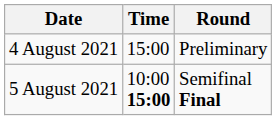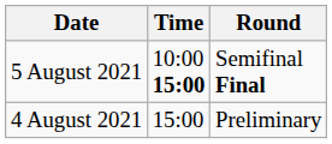rows swapped: 4 August 2021 <-> 5 August 2021
